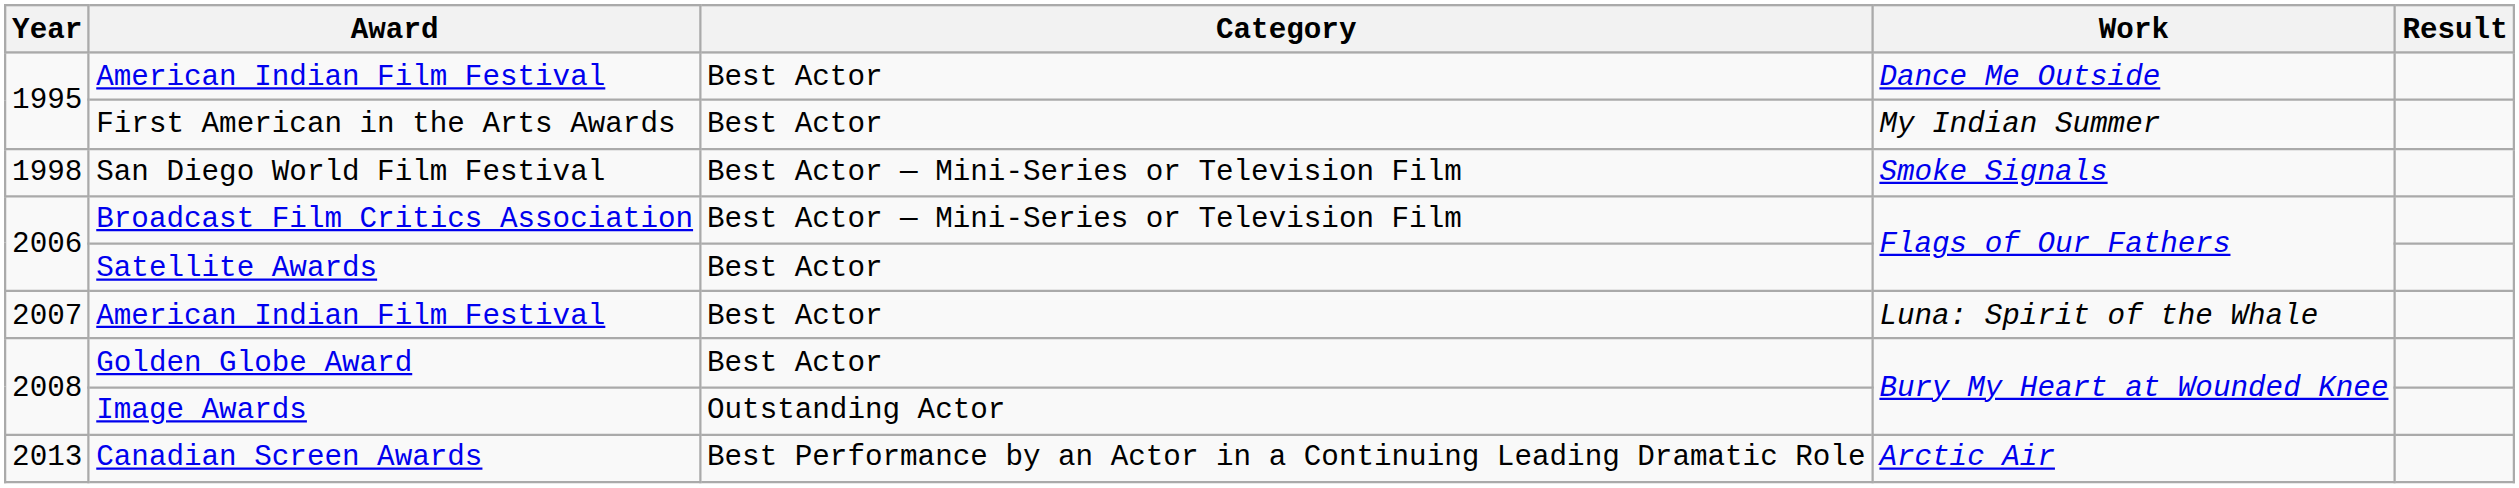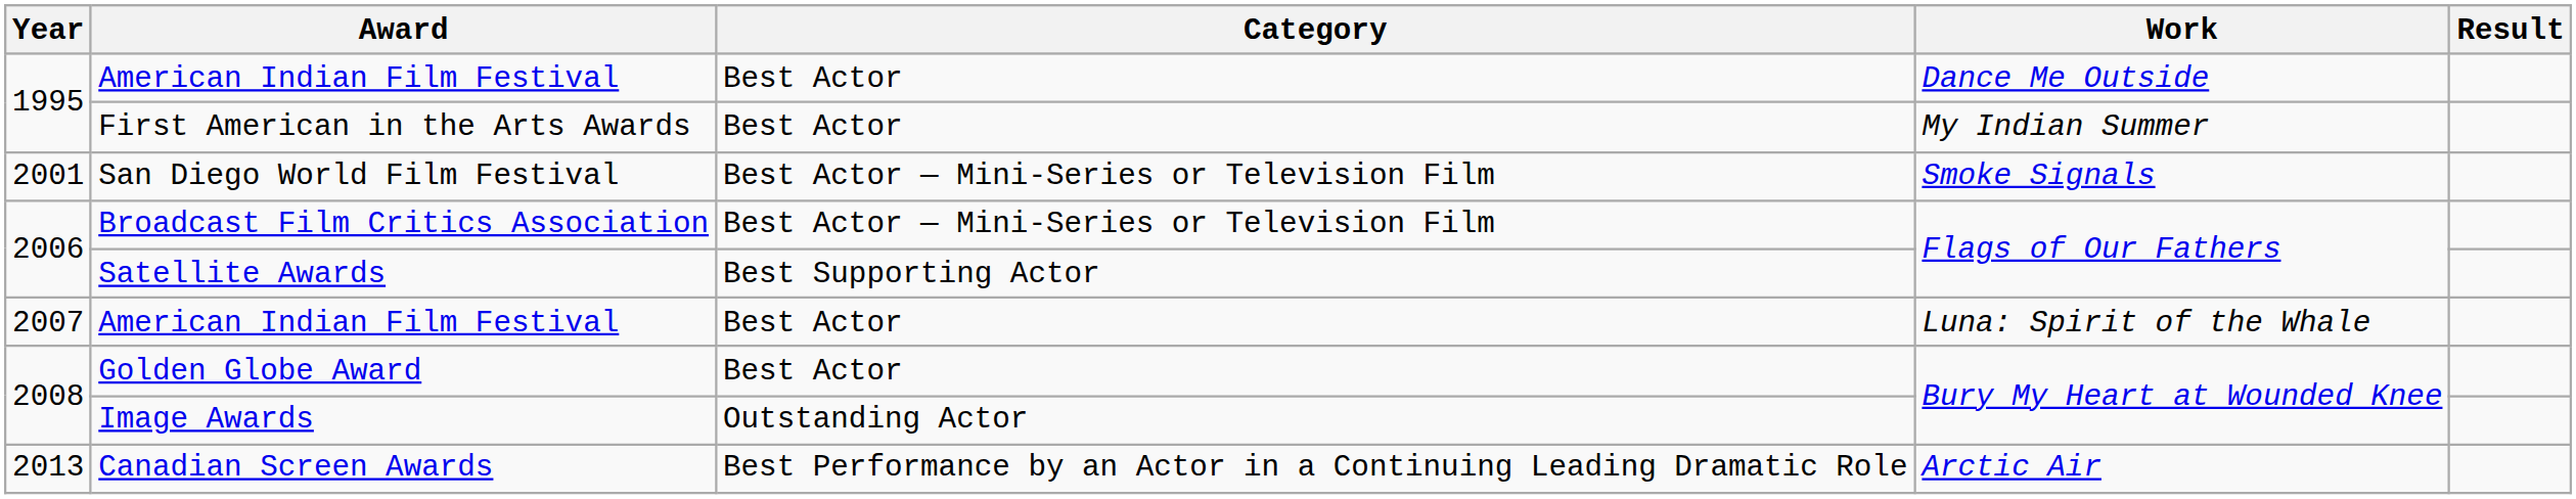San Diego World Film Festival | Year: 1998 -> 2001
Satellite Awards | Category: Best Actor -> Best Supporting Actor
